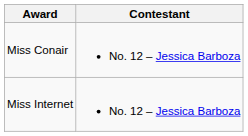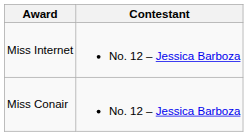rows swapped: Miss Internet <-> Miss Conair
